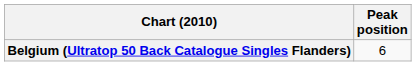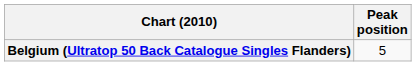Belgium (Ultratop 50 Back Catalogue Singles Flanders) | Peak position: 6 -> 5
